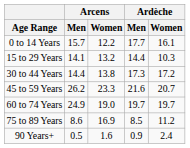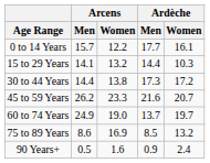60 to 74 Years | Ardèche / Men: 19.7 -> 13.7
75 to 89 Years | Ardèche / Women: 11.2 -> 13.2
